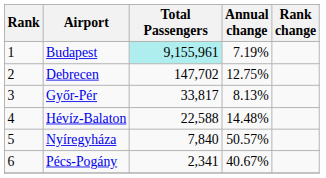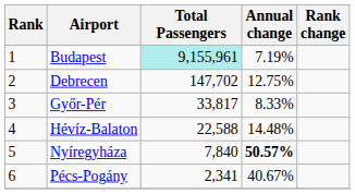Győr-Pér | Annual change: 8.13% -> 8.33%
Nyíregyháza | Annual change: normal -> bold
